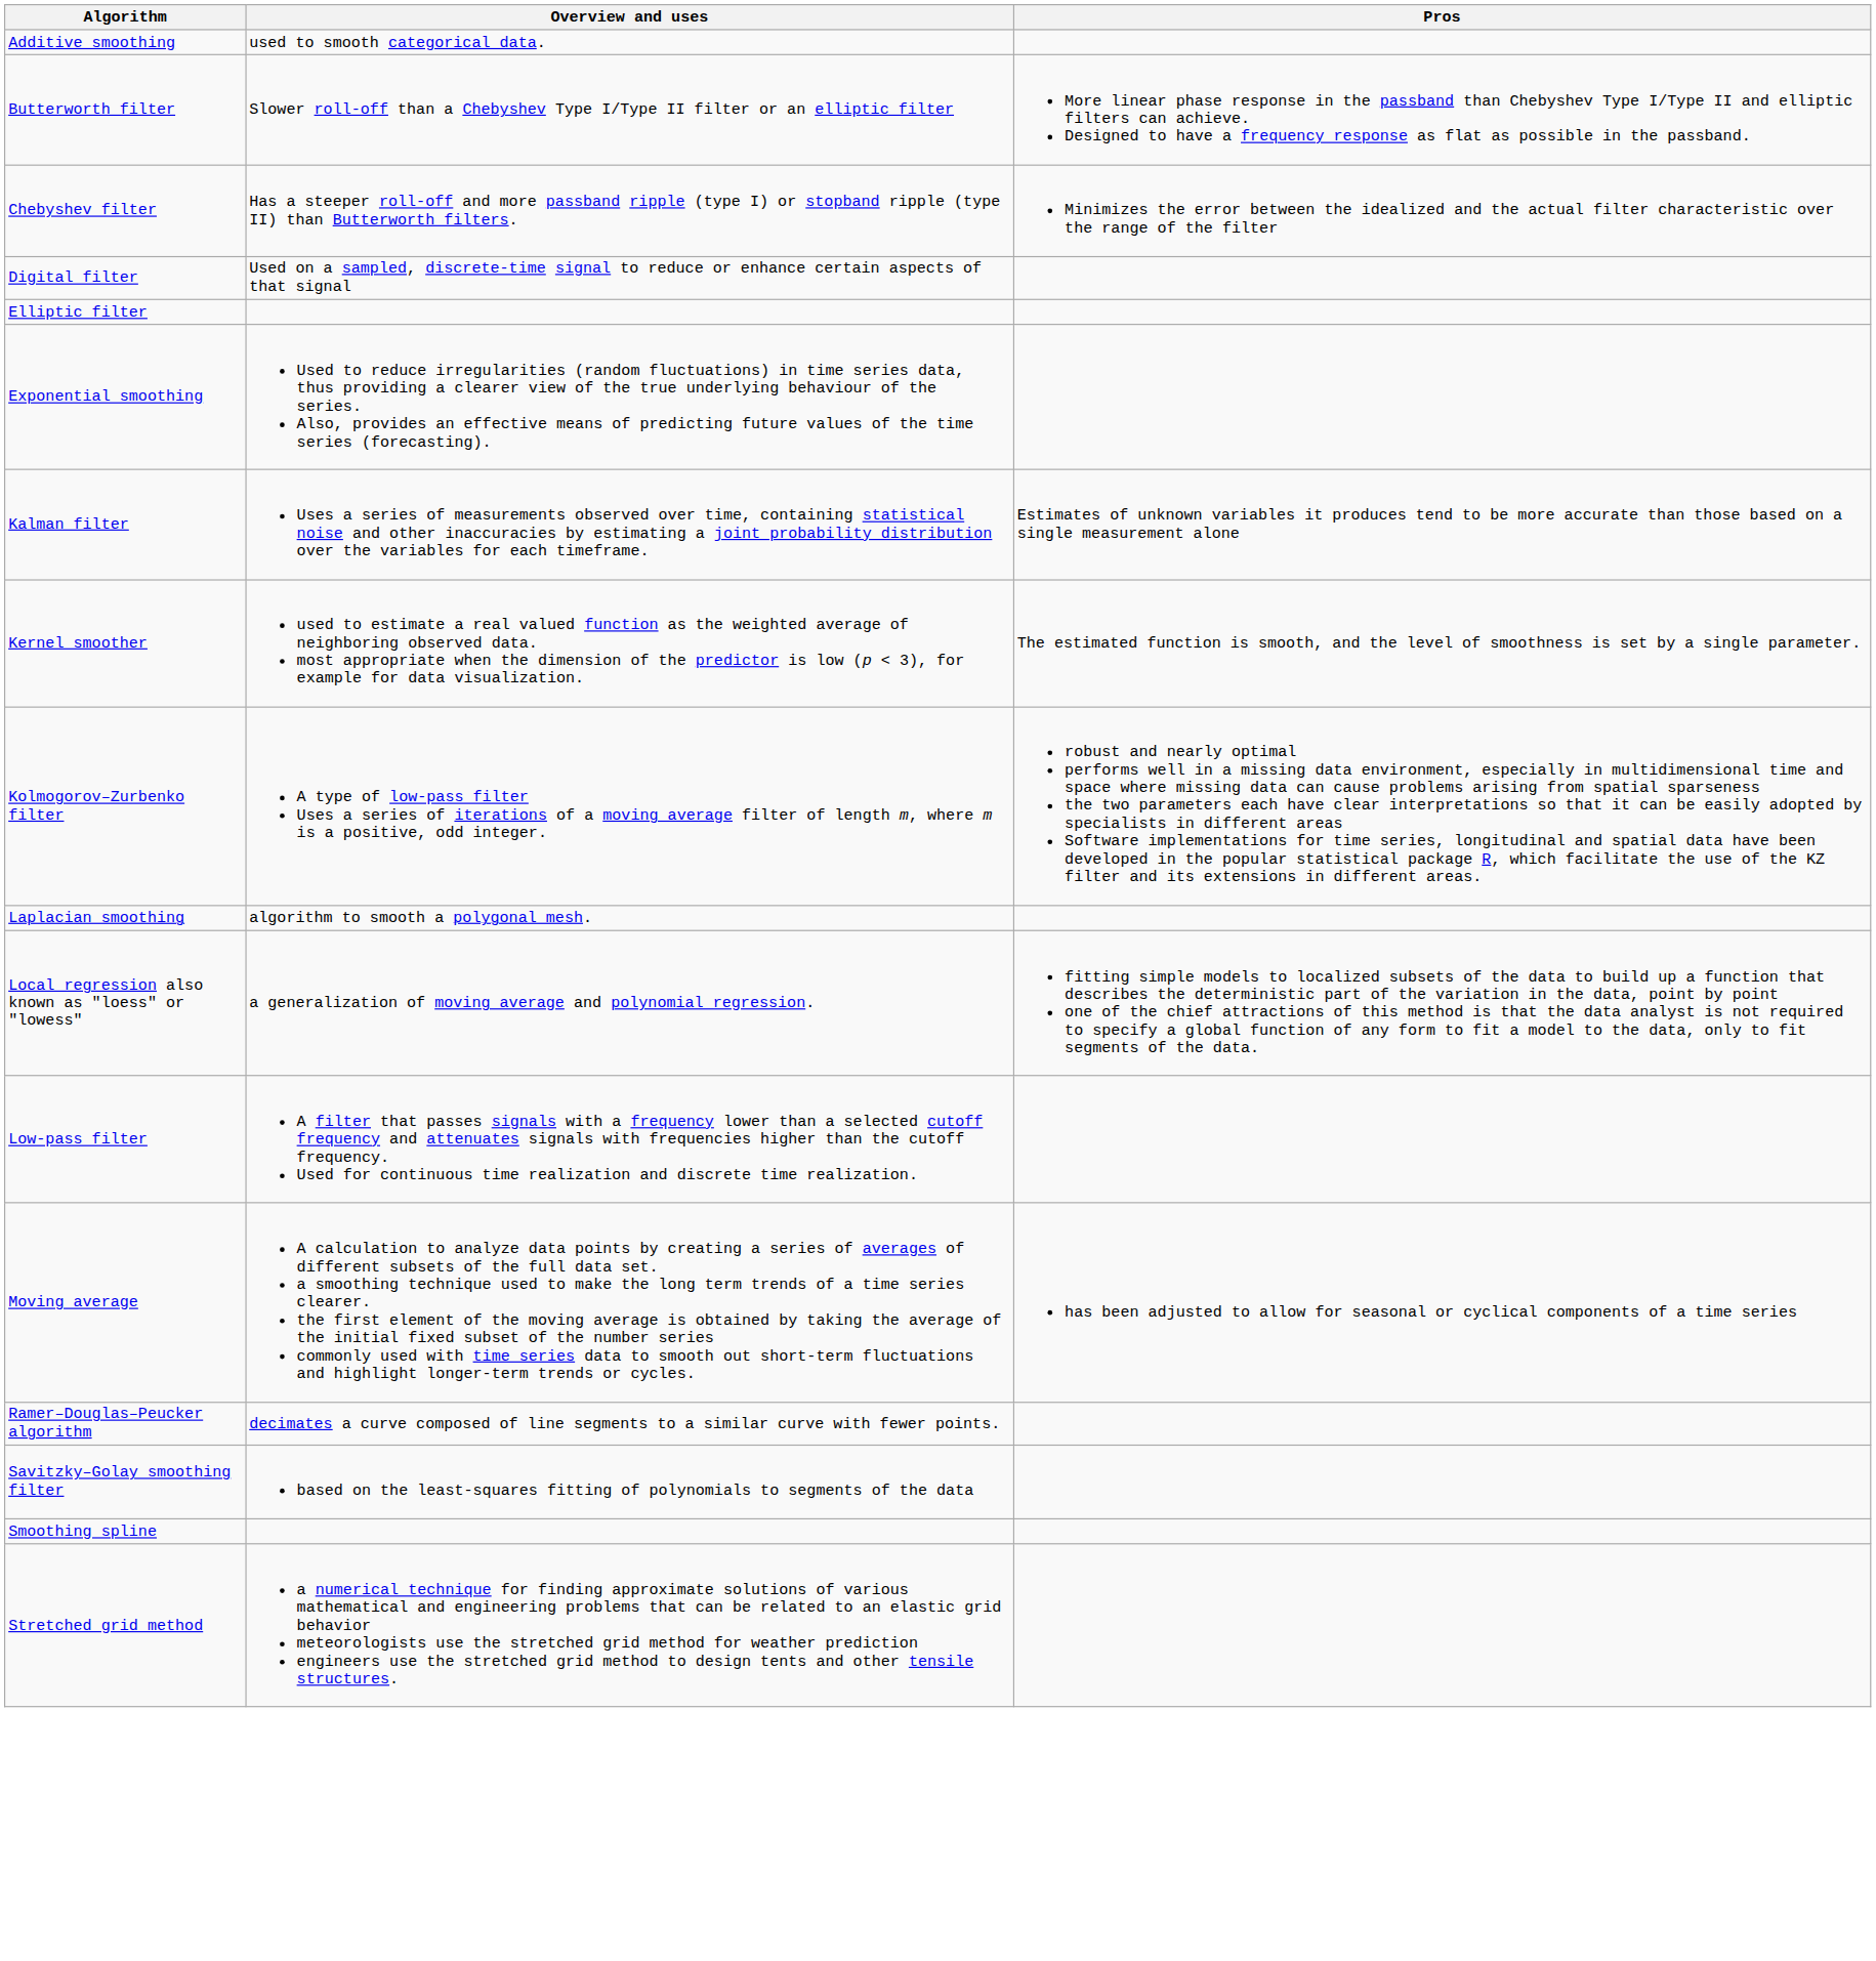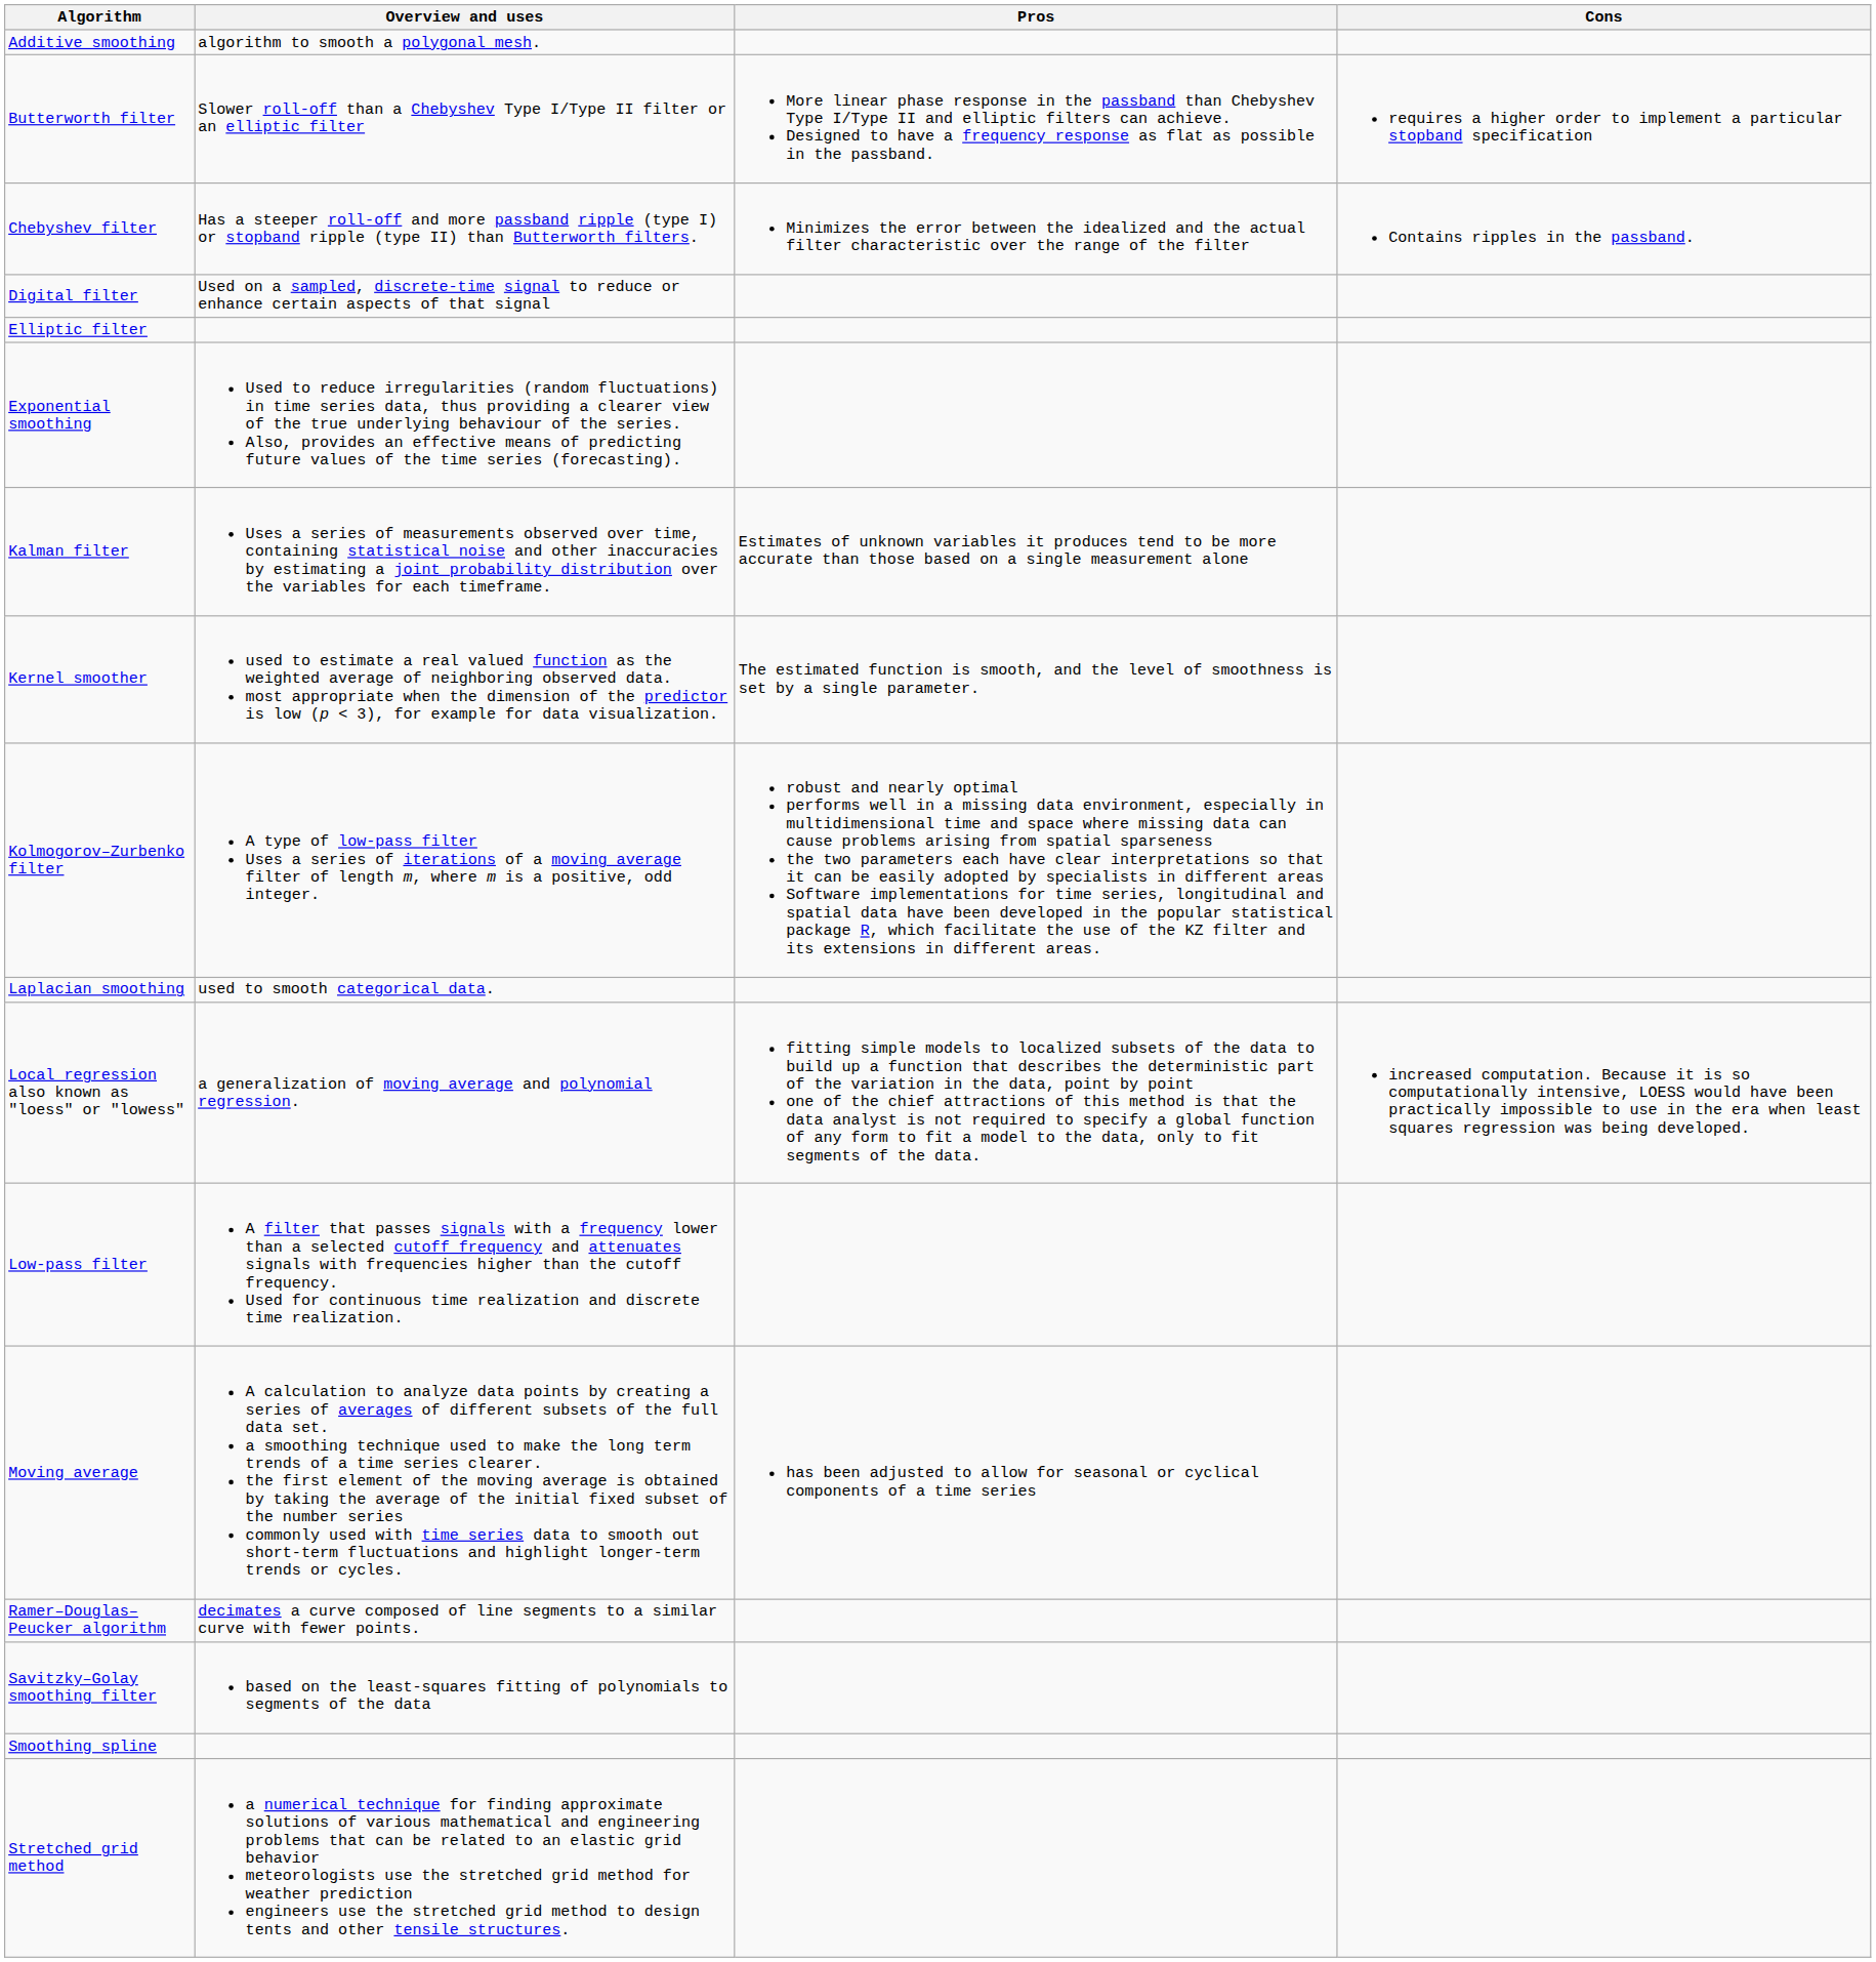+ column: Cons | requires a higher order to implement a particular stopband specification | Contains ripples in the passband. | increased computation. Because it is so computationally intensive, LOESS would have been practically impossible to use in the era when least squares regression was being developed.
Additive smoothing | Overview and uses: used to smooth categorical data. -> algorithm to smooth a polygonal mesh.
Laplacian smoothing | Overview and uses: algorithm to smooth a polygonal mesh. -> used to smooth categorical data.
